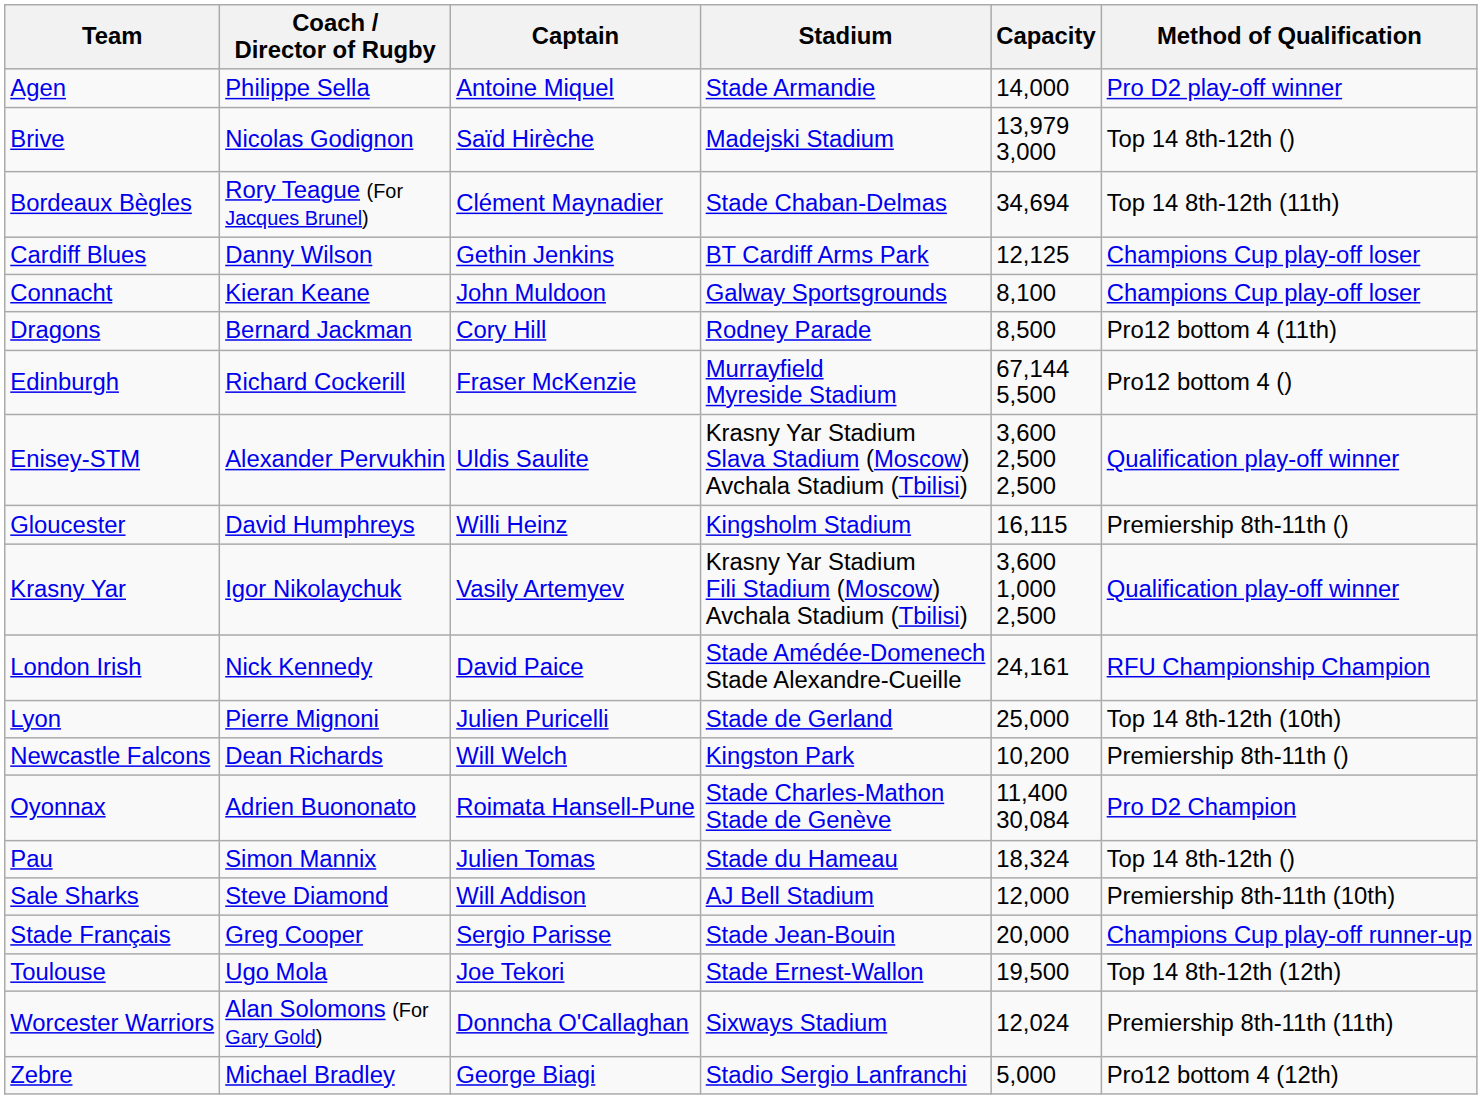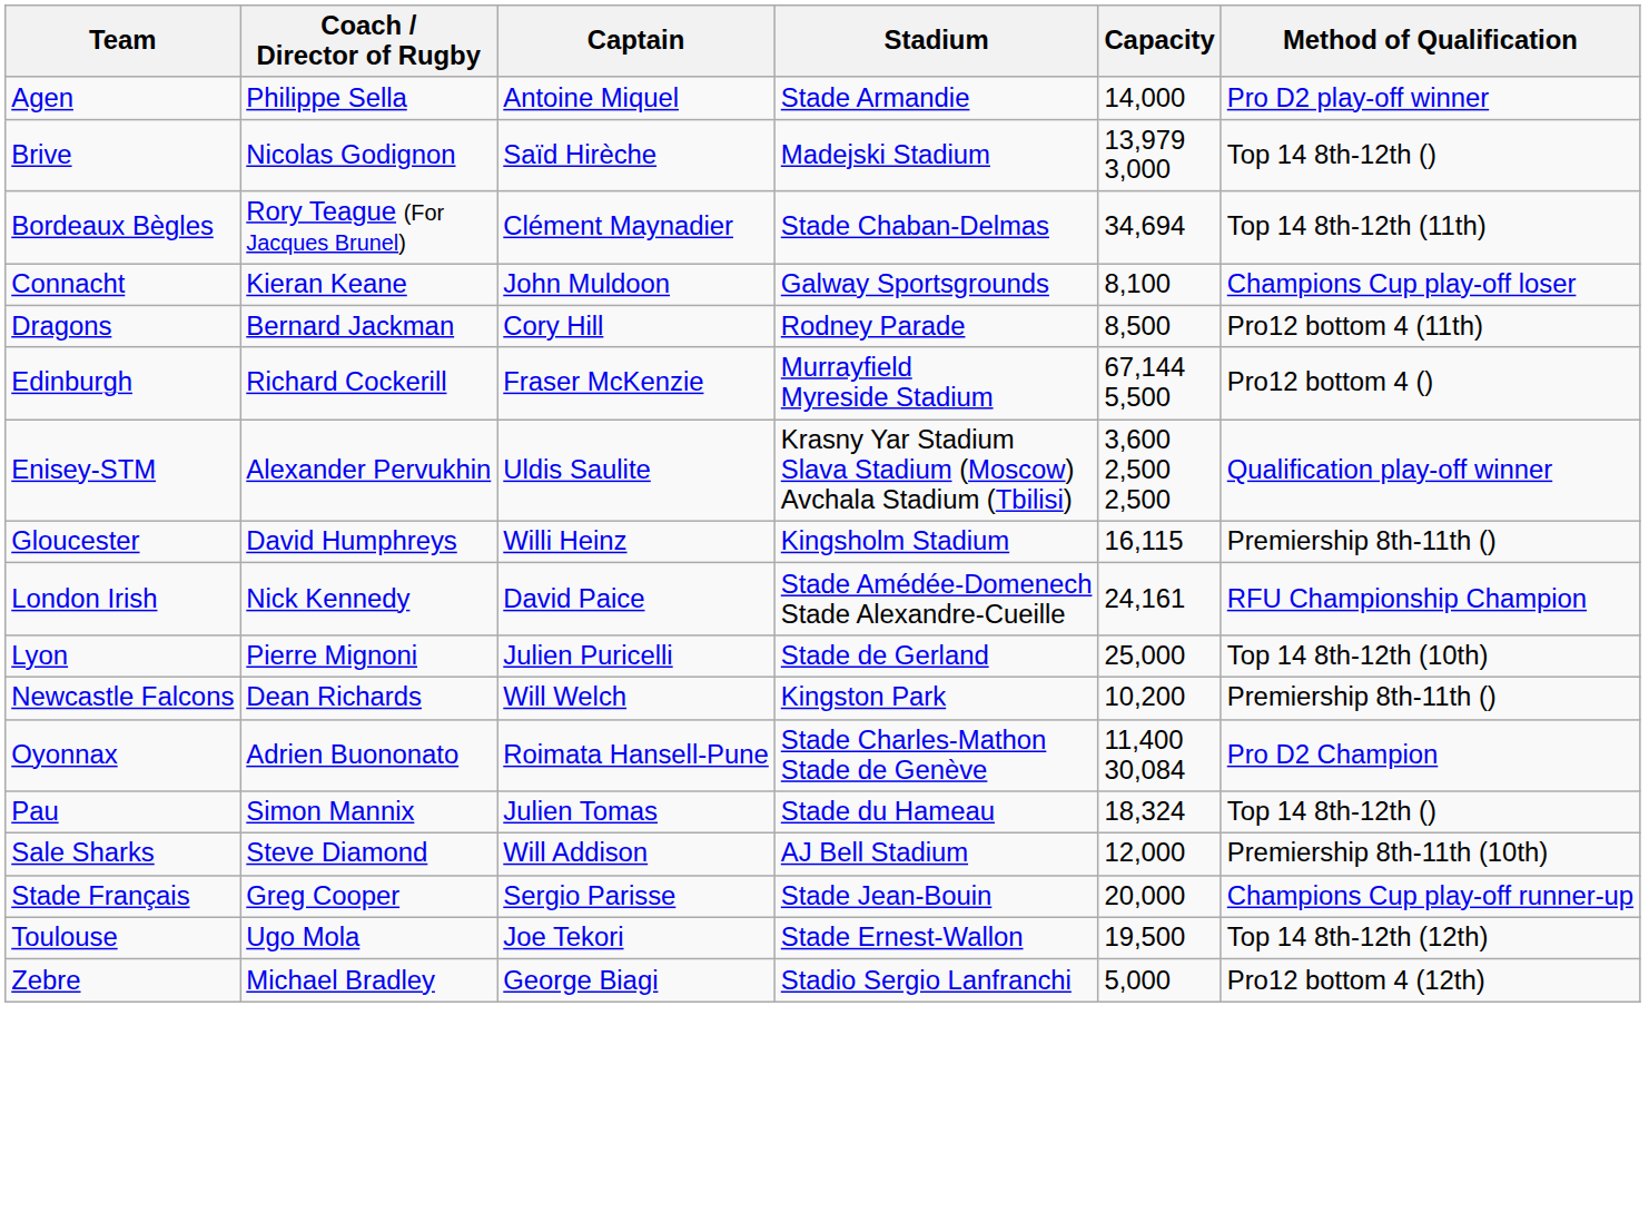- row: Cardiff Blues | Danny Wilson | Gethin Jenkins | BT Cardiff Arms Park | 12,125 | Champions Cup play-off loser
- row: Krasny Yar | Igor Nikolaychuk | Vasily Artemyev | Krasny Yar Stadium Fili Stadium (Moscow) Avchala Stadium (Tbilisi) | 3,600 1,000 2,500 | Qualification play-off winner
- row: Worcester Warriors | Alan Solomons (For Gary Gold) | Donncha O'Callaghan | Sixways Stadium | 12,024 | Premiership 8th-11th (11th)
